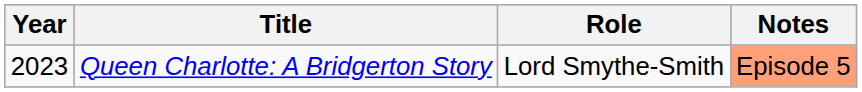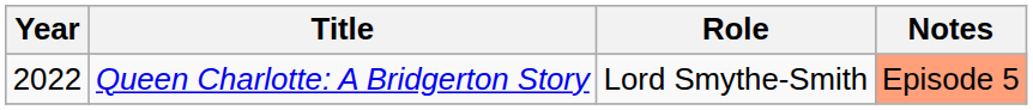Queen Charlotte: A Bridgerton Story | Year: 2023 -> 2022
